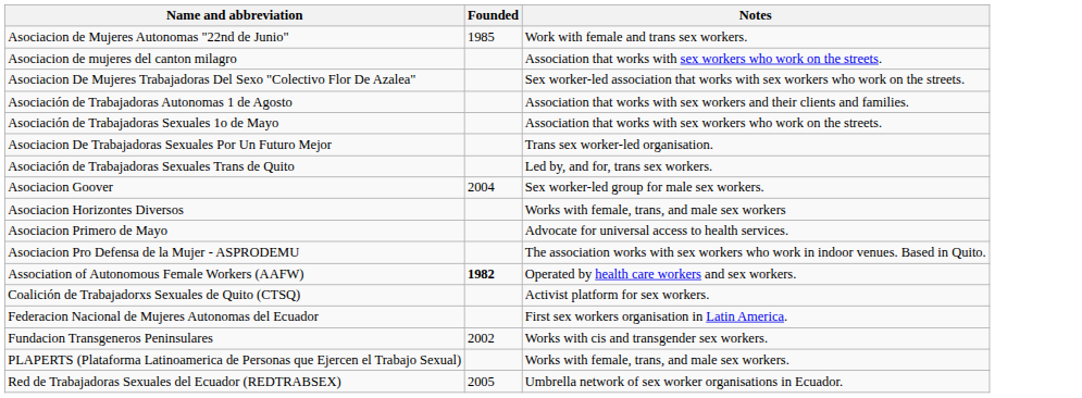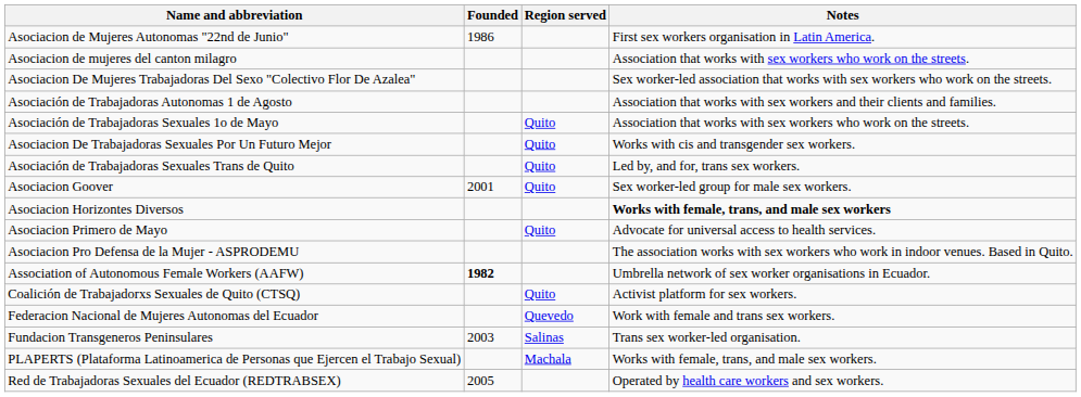+ column: Region served | Quito | Quito | Quito | Quito | Quito | Quito | Quevedo | Salinas | Machala
Asociacion de Mujeres Autonomas "22nd de Junio" | Founded: 1985 -> 1986
Asociacion de Mujeres Autonomas "22nd de Junio" | Notes: Work with female and trans sex workers. -> First sex workers organisation in Latin America.
Asociacion De Trabajadoras Sexuales Por Un Futuro Mejor | Notes: Trans sex worker-led organisation. -> Works with cis and transgender sex workers.
Asociacion Goover | Founded: 2004 -> 2001
Asociacion Horizontes Diversos | Notes: normal -> bold
Association of Autonomous Female Workers (AAFW) | Notes: Operated by health care workers and sex workers. -> Umbrella network of sex worker organisations in Ecuador.
Federacion Nacional de Mujeres Autonomas del Ecuador | Notes: First sex workers organisation in Latin America. -> Work with female and trans sex workers.
Fundacion Transgeneros Peninsulares | Founded: 2002 -> 2003
Fundacion Transgeneros Peninsulares | Notes: Works with cis and transgender sex workers. -> Trans sex worker-led organisation.
Red de Trabajadoras Sexuales del Ecuador (REDTRABSEX) | Notes: Umbrella network of sex worker organisations in Ecuador. -> Operated by health care workers and sex workers.
